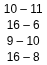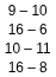rows swapped: 9 – 10 <-> 10 – 11
